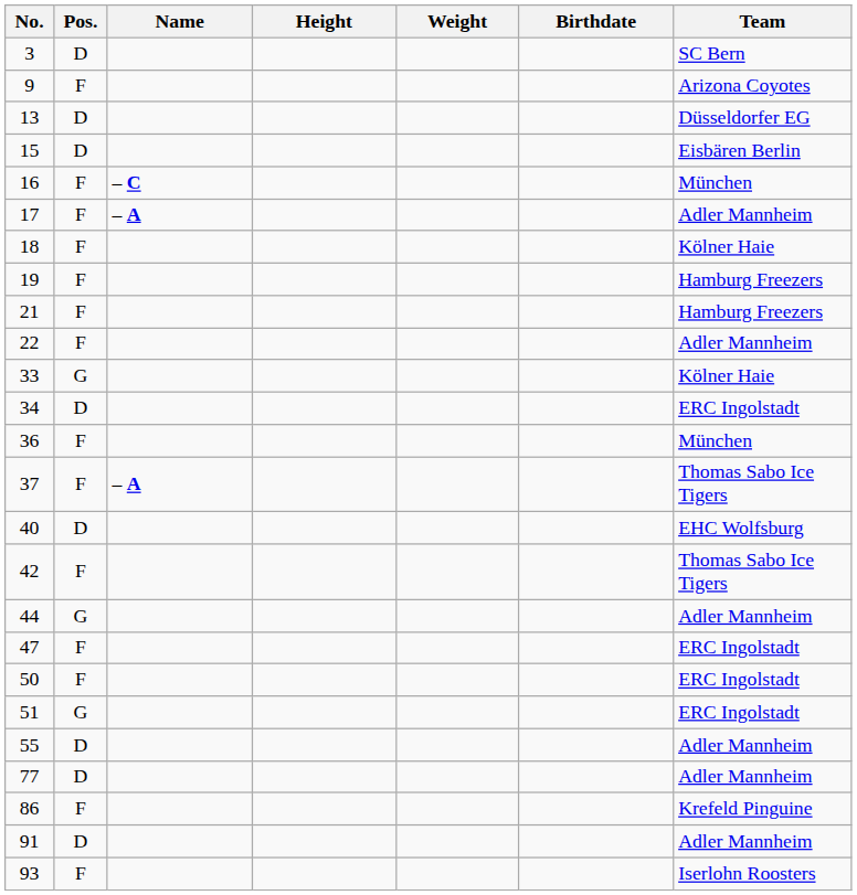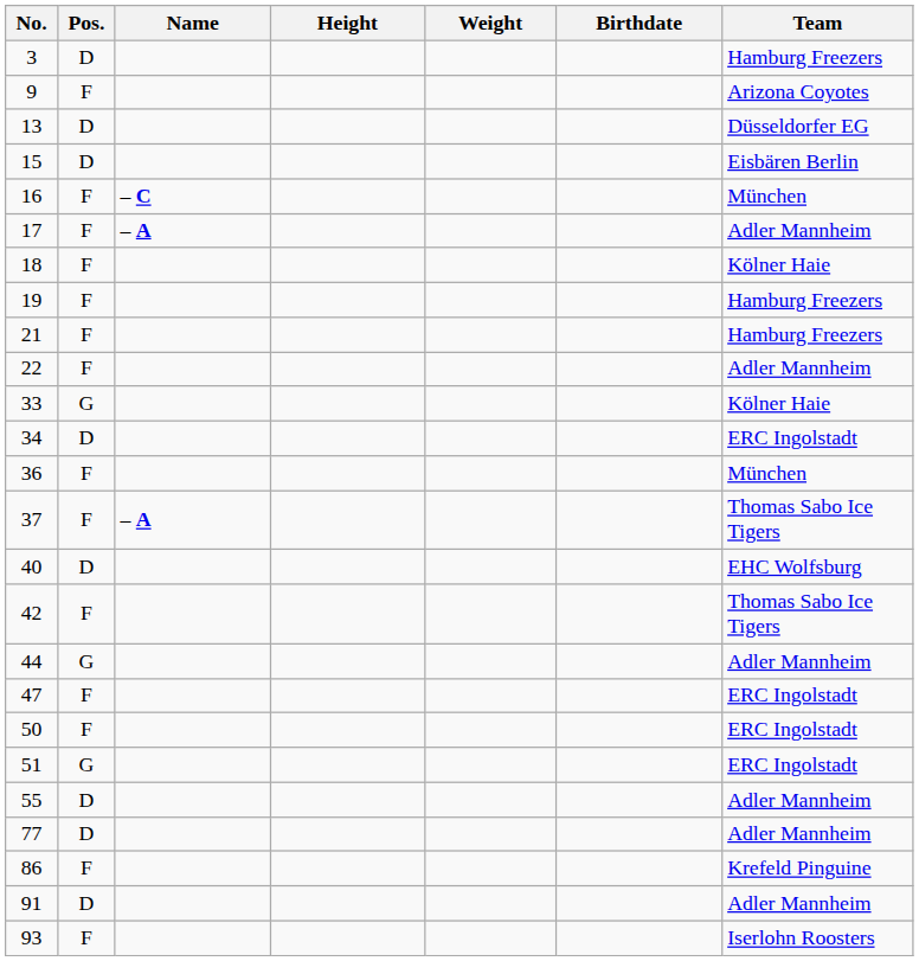3 | Team: SC Bern -> Hamburg Freezers
